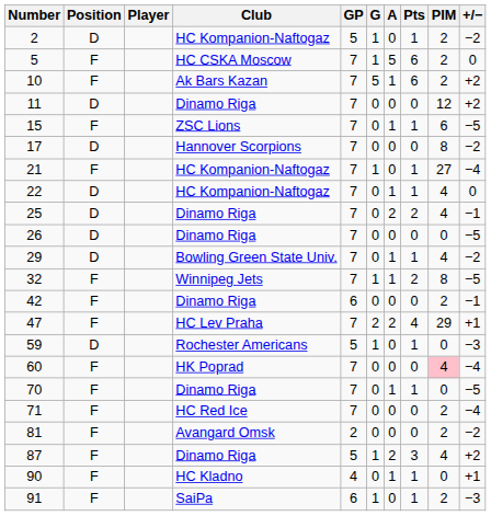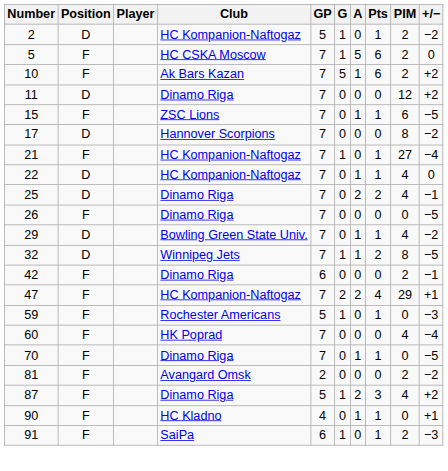26 | Position: D -> F
32 | Position: F -> D
47 | Club: HC Lev Praha -> HC Kompanion-Naftogaz
59 | Position: D -> F
60 | PIM: pink background -> no background
- row: 71 | F | HC Red Ice | 7 | 0 | 0 | 0 | 2 | −4
